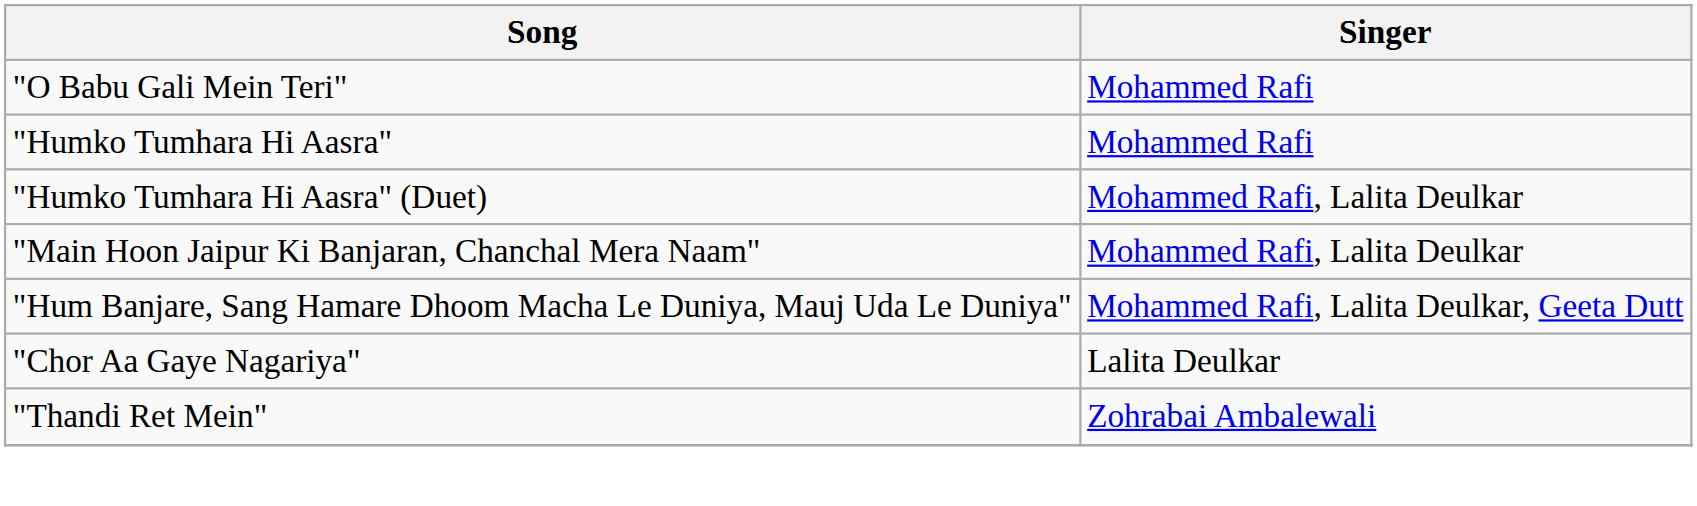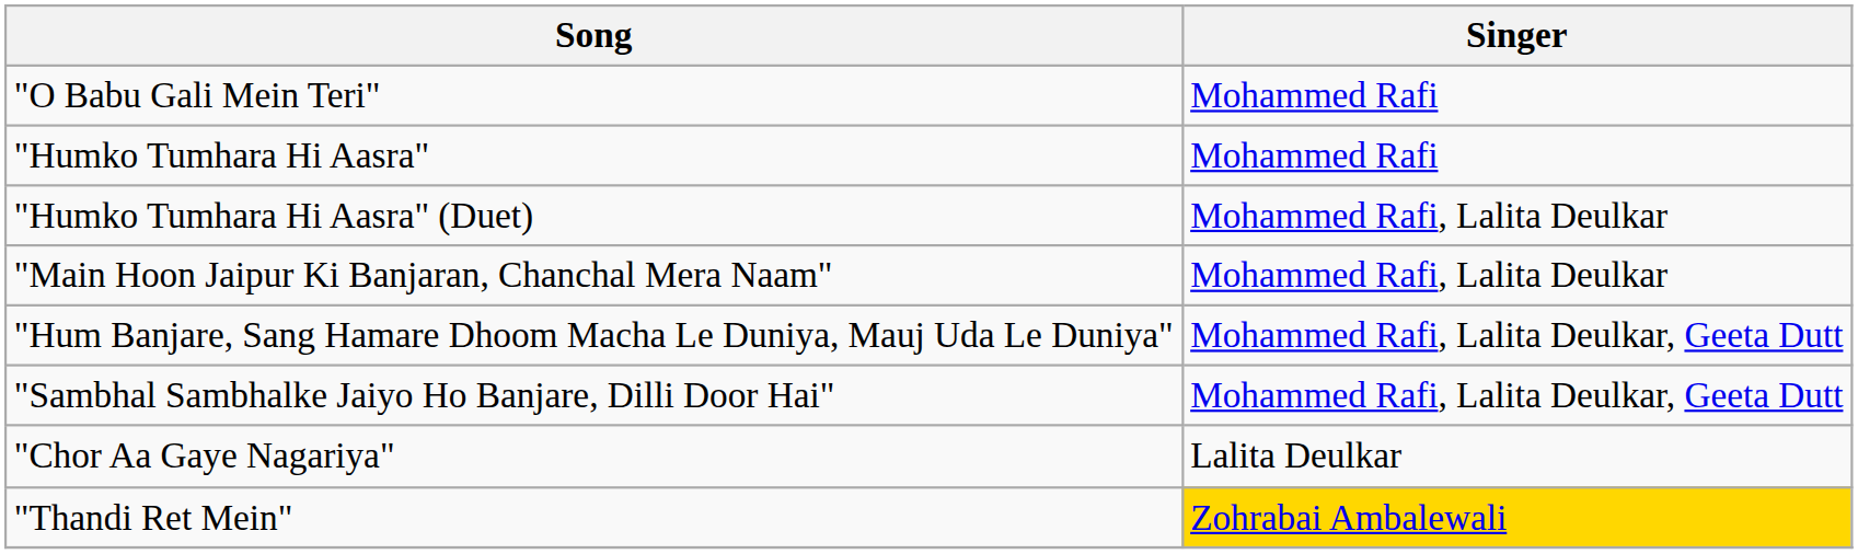+ row: "Sambhal Sambhalke Jaiyo Ho Banjare, Dilli Door Hai" | Mohammed Rafi, Lalita Deulkar, Geeta Dutt
"Thandi Ret Mein" | Singer: no background -> gold background
